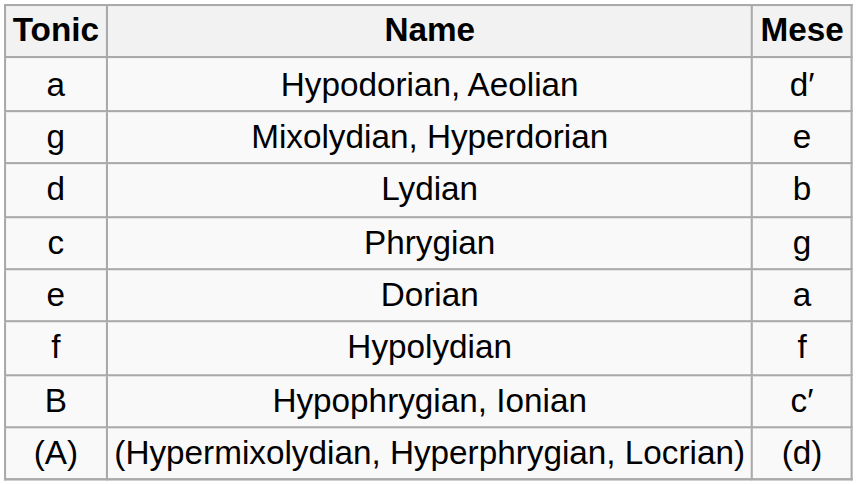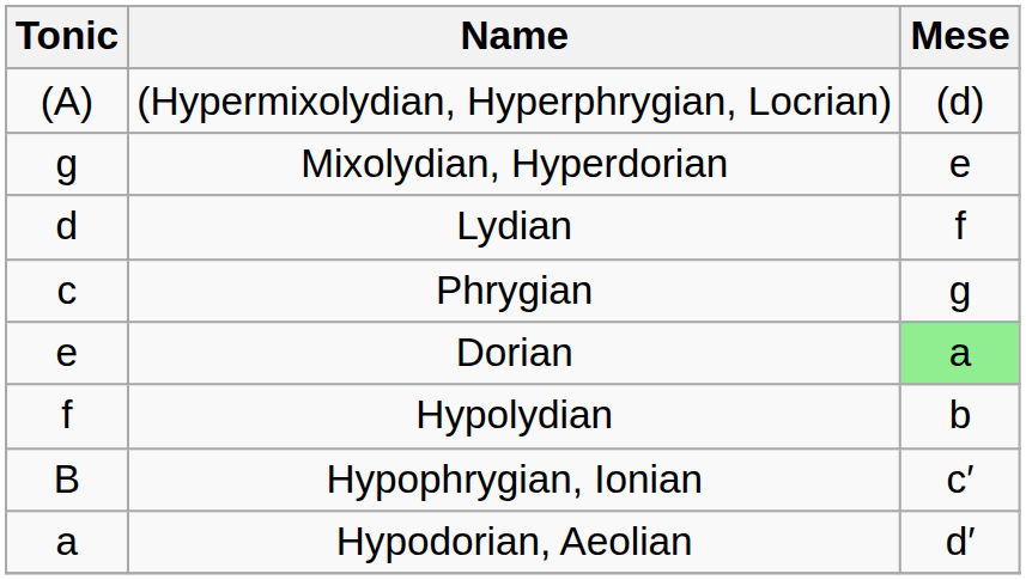rows swapped: (Hypermixolydian, Hyperphrygian, Locrian) <-> Hypodorian, Aeolian
Lydian | Mese: b -> f
Dorian | Mese: no background -> lightgreen background
Hypolydian | Mese: f -> b
